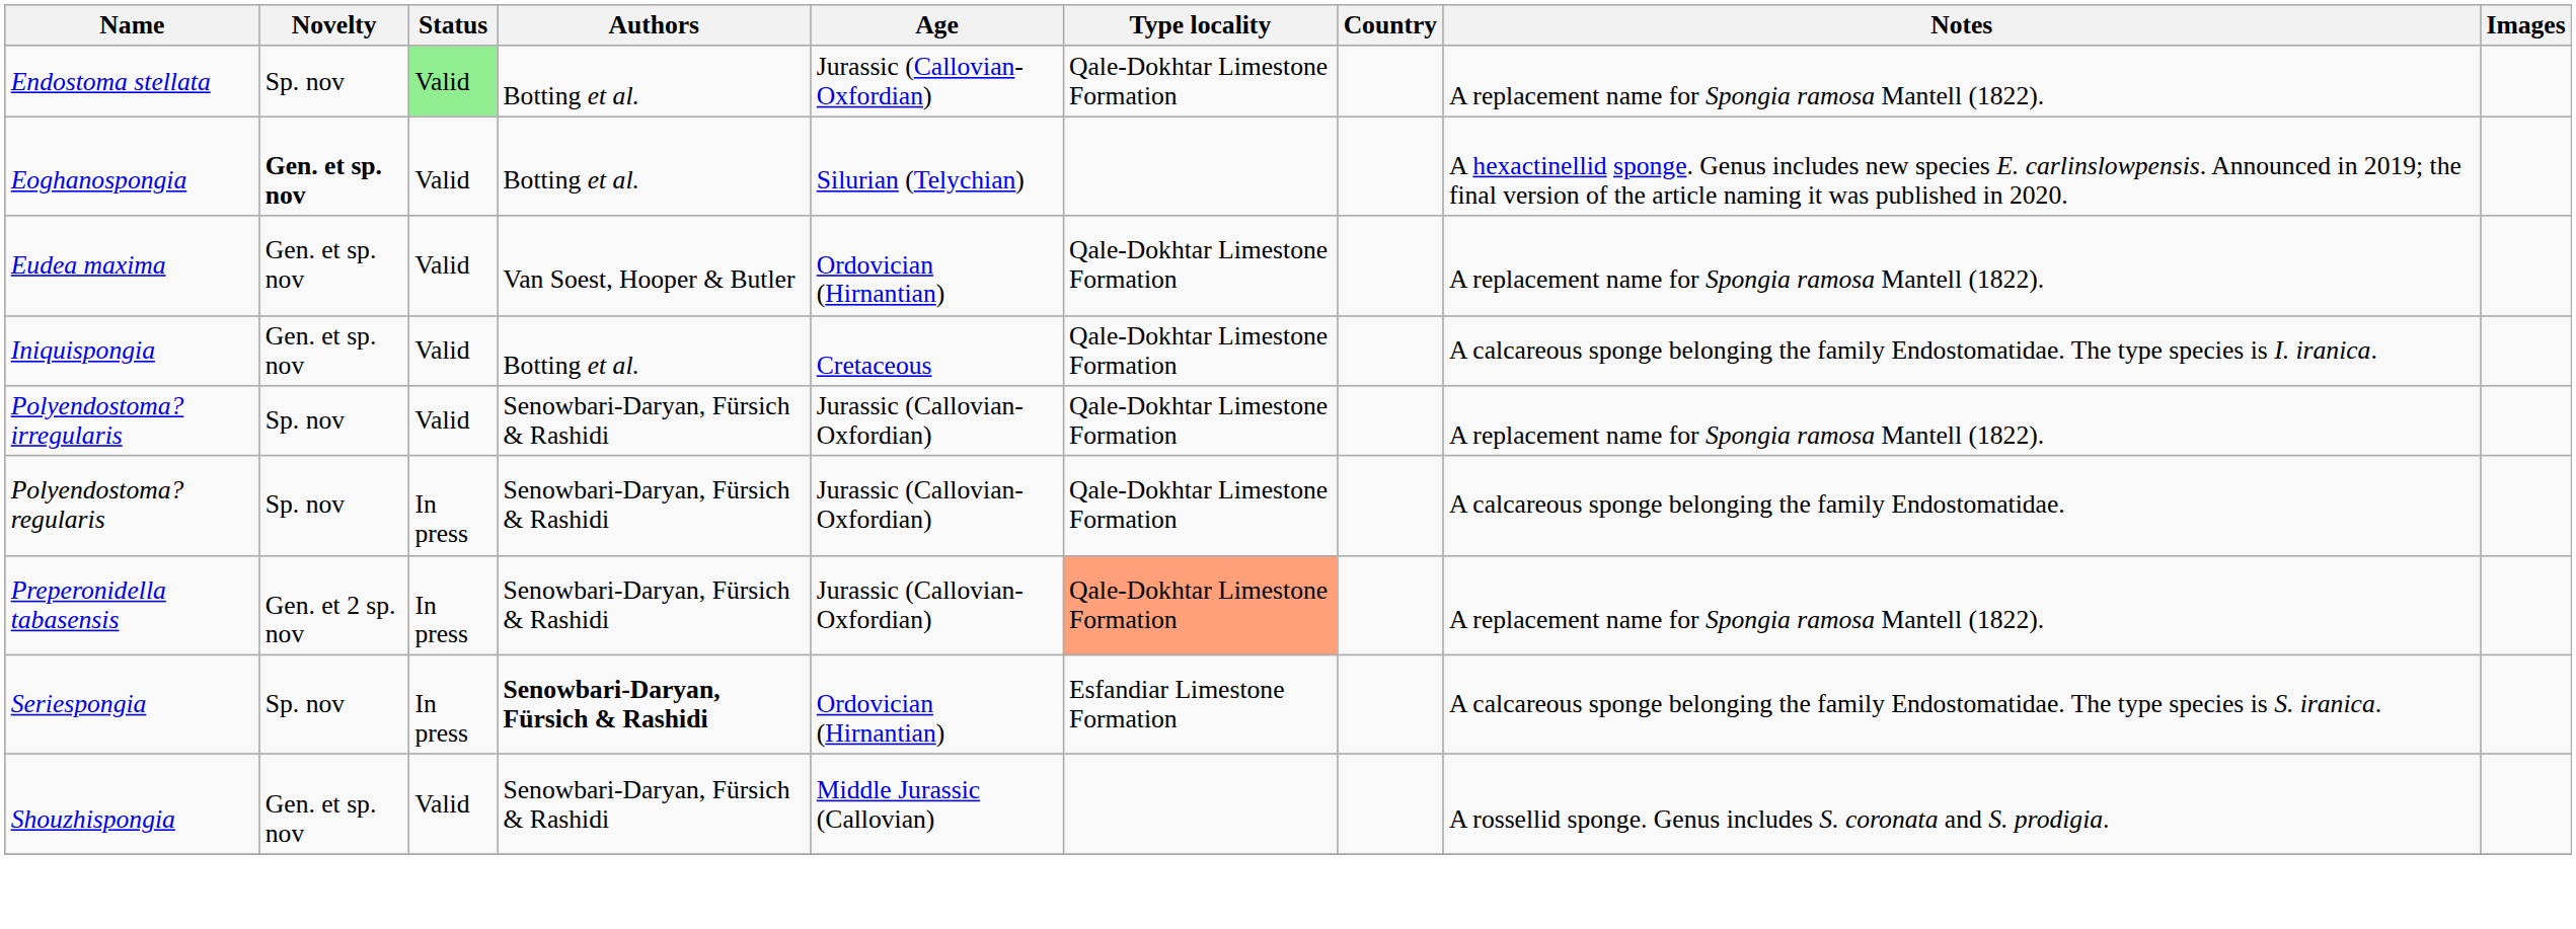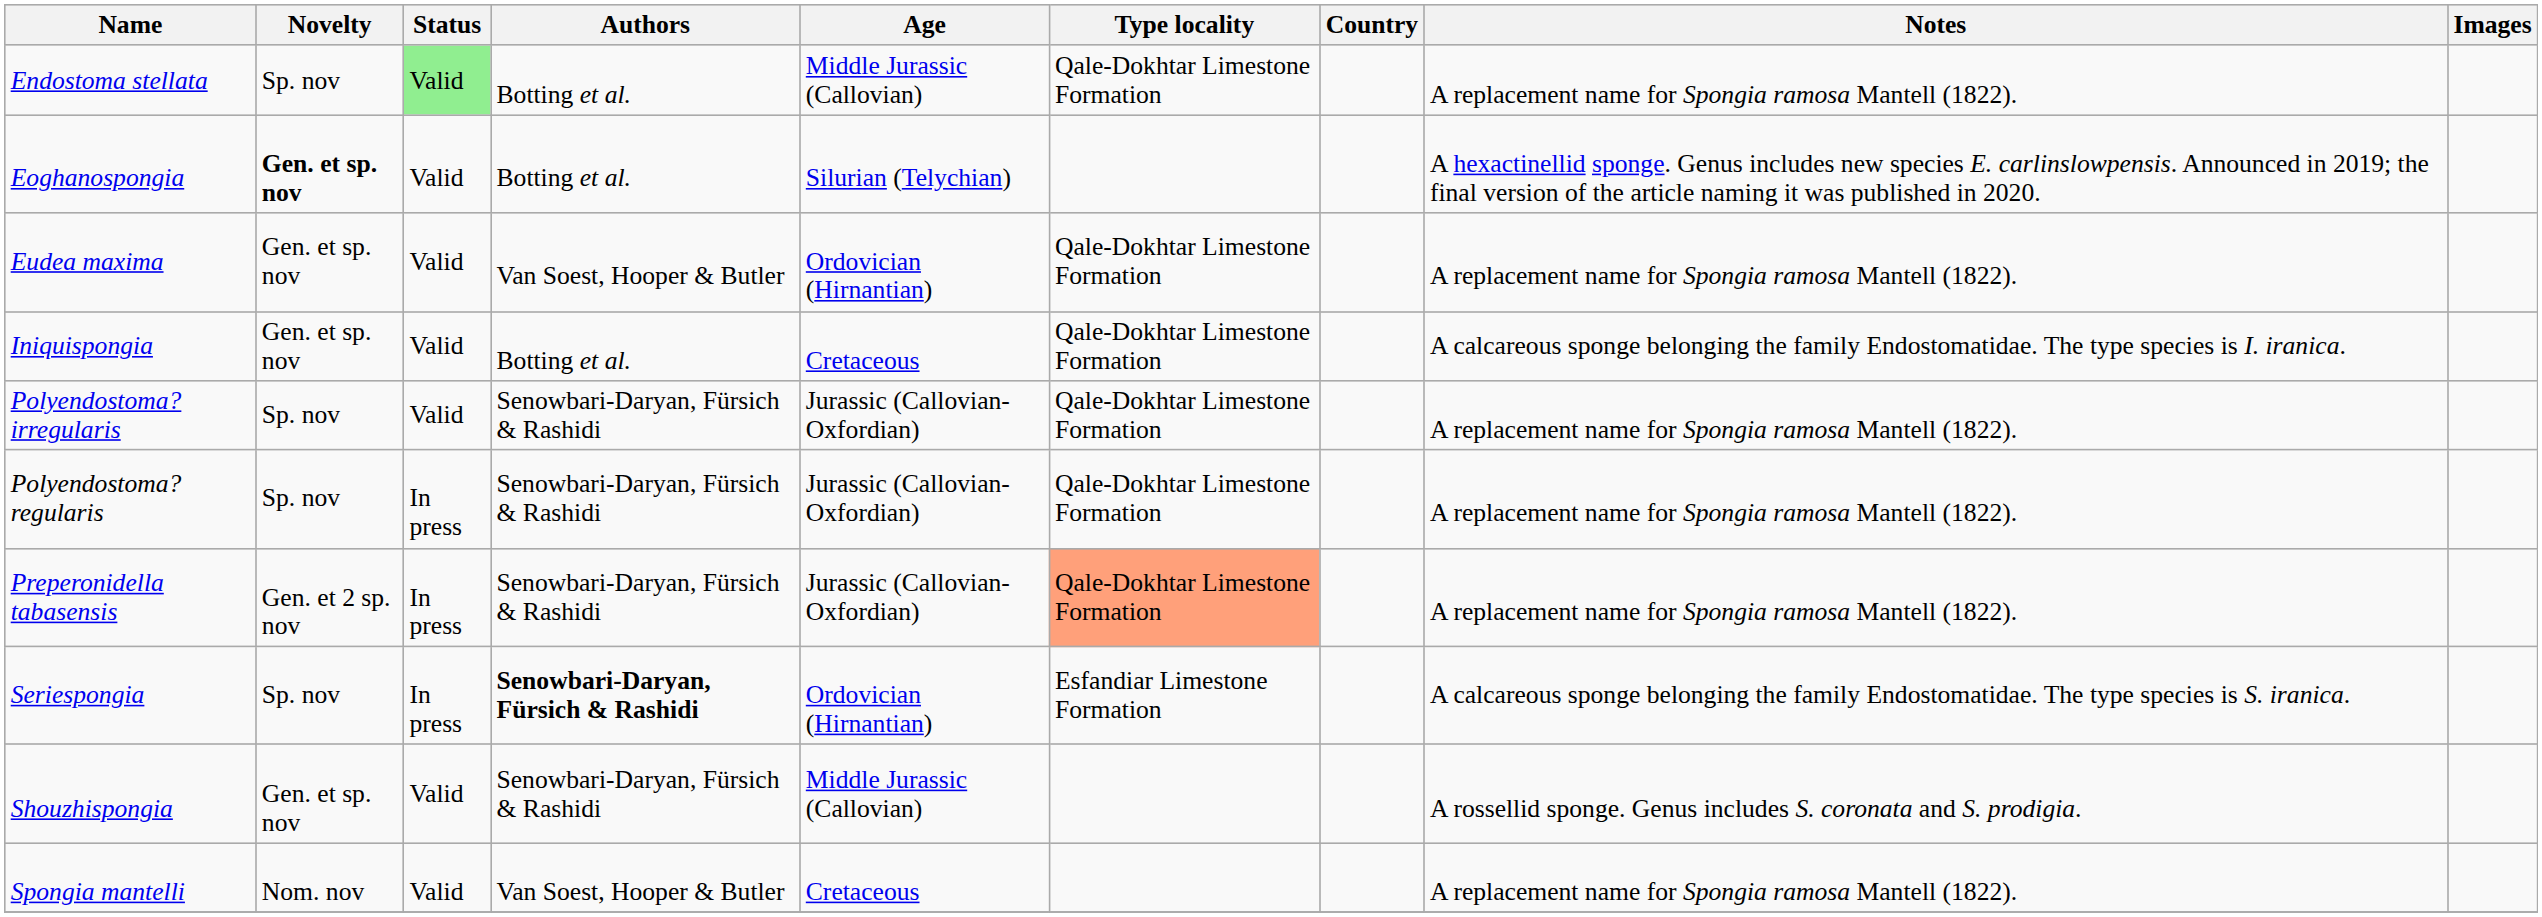Endostoma stellata | Age: Jurassic (Callovian-Oxfordian) -> Middle Jurassic (Callovian)
Polyendostoma? regularis | Notes: A calcareous sponge belonging the family Endostomatidae. -> A replacement name for Spongia ramosa Mantell (1822).
+ row: Spongia mantelli | Nom. nov | Valid | Van Soest, Hooper & Butler | Cretaceous | A replacement name for Spongia ramosa Mantell (1822).
